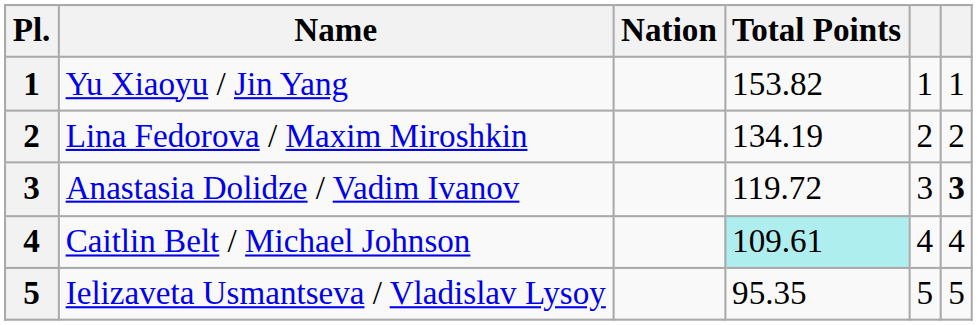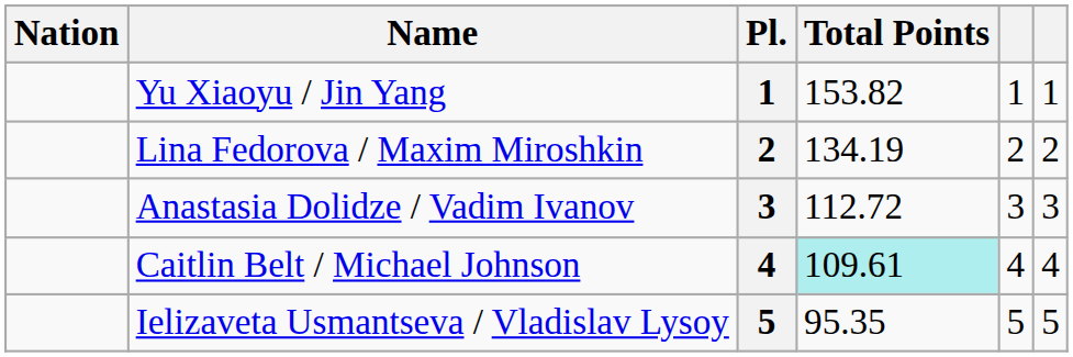columns swapped: Pl. <-> Nation
Anastasia Dolidze / Vadim Ivanov | Total Points: 119.72 -> 112.72
Anastasia Dolidze / Vadim Ivanov | column 6: bold -> normal
